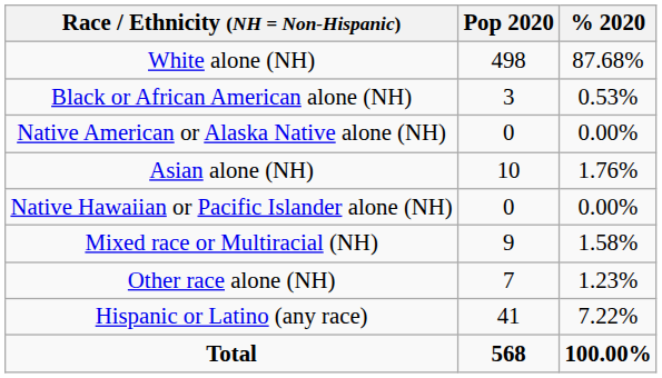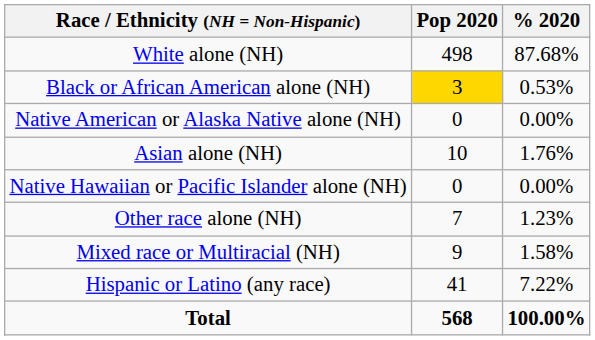Black or African American alone (NH) | Pop 2020: no background -> gold background
rows swapped: Other race alone (NH) <-> Mixed race or Multiracial (NH)
